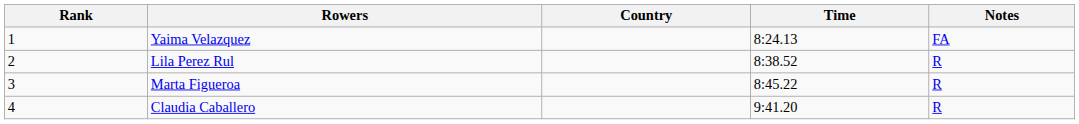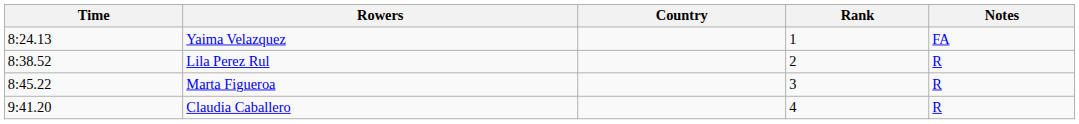columns swapped: Rank <-> Time
